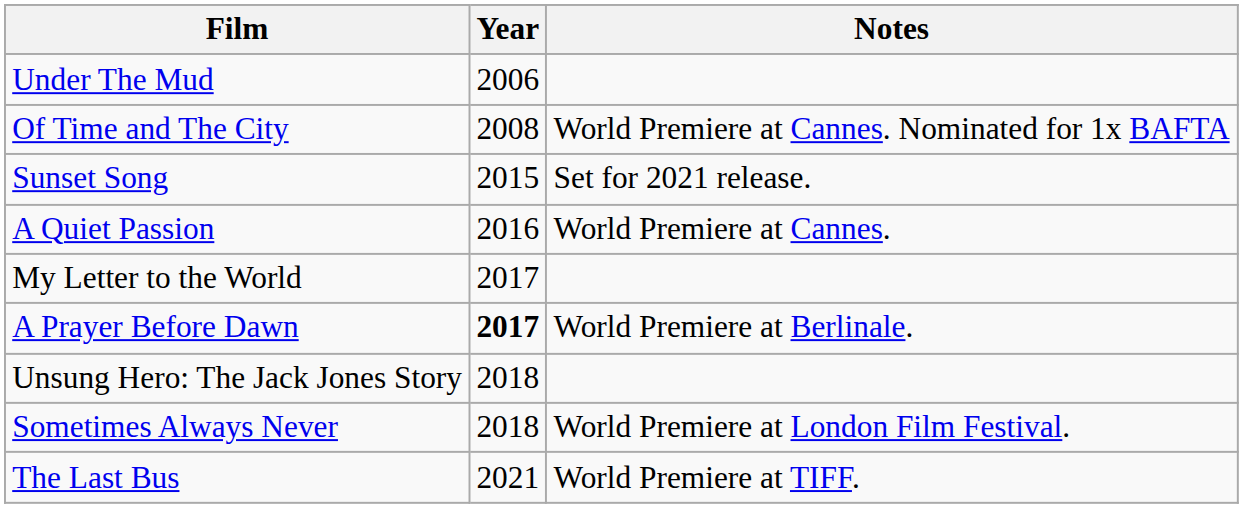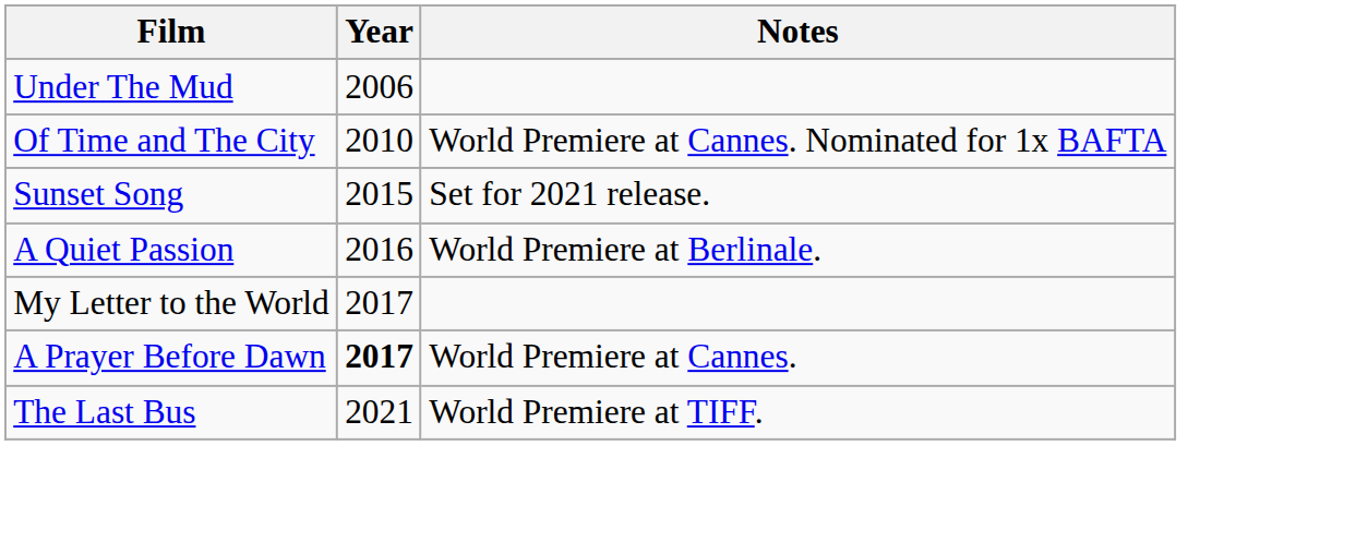Of Time and The City | Year: 2008 -> 2010
A Quiet Passion | Notes: World Premiere at Cannes. -> World Premiere at Berlinale.
A Prayer Before Dawn | Notes: World Premiere at Berlinale. -> World Premiere at Cannes.
- row: Unsung Hero: The Jack Jones Story | 2018
- row: Sometimes Always Never | 2018 | World Premiere at London Film Festival.
